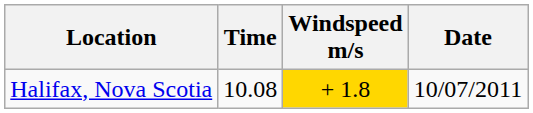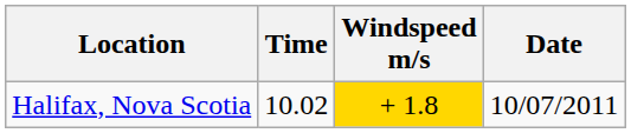Halifax, Nova Scotia | Time: 10.08 -> 10.02
